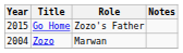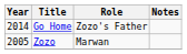Go Home | Year: 2015 -> 2014
Zozo | Year: 2004 -> 2005
